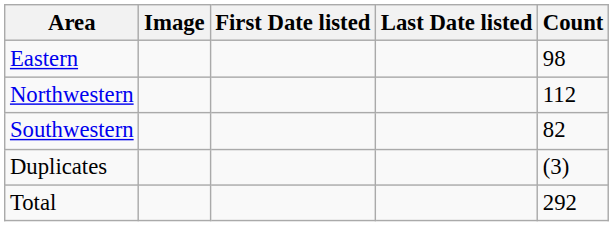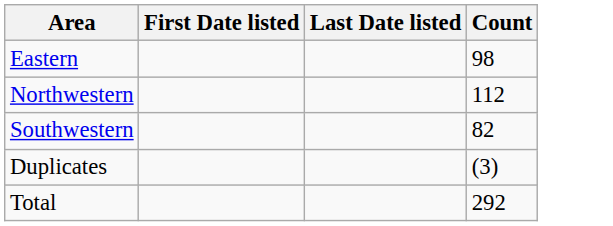- column: Image
